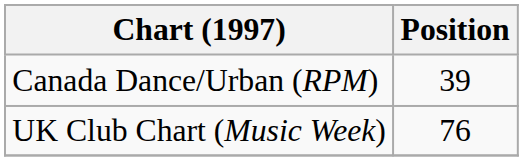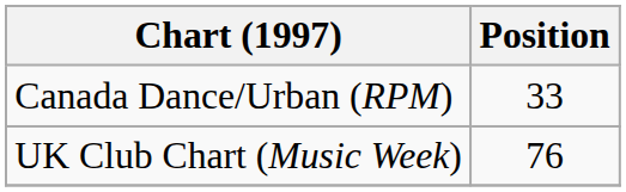Canada Dance/Urban (RPM) | Position: 39 -> 33
